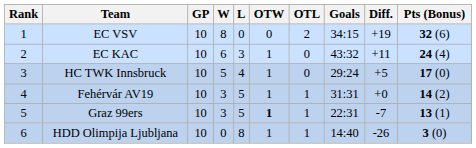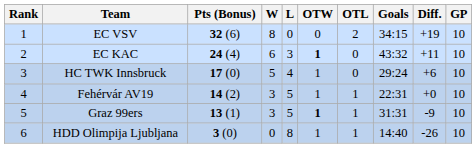columns swapped: GP <-> Pts (Bonus)
EC KAC | OTW: normal -> bold
HC TWK Innsbruck | Diff.: +5 -> +6
Fehérvár AV19 | Goals: 31:31 -> 22:31
Graz 99ers | Goals: 22:31 -> 31:31
Graz 99ers | Diff.: -7 -> -9
